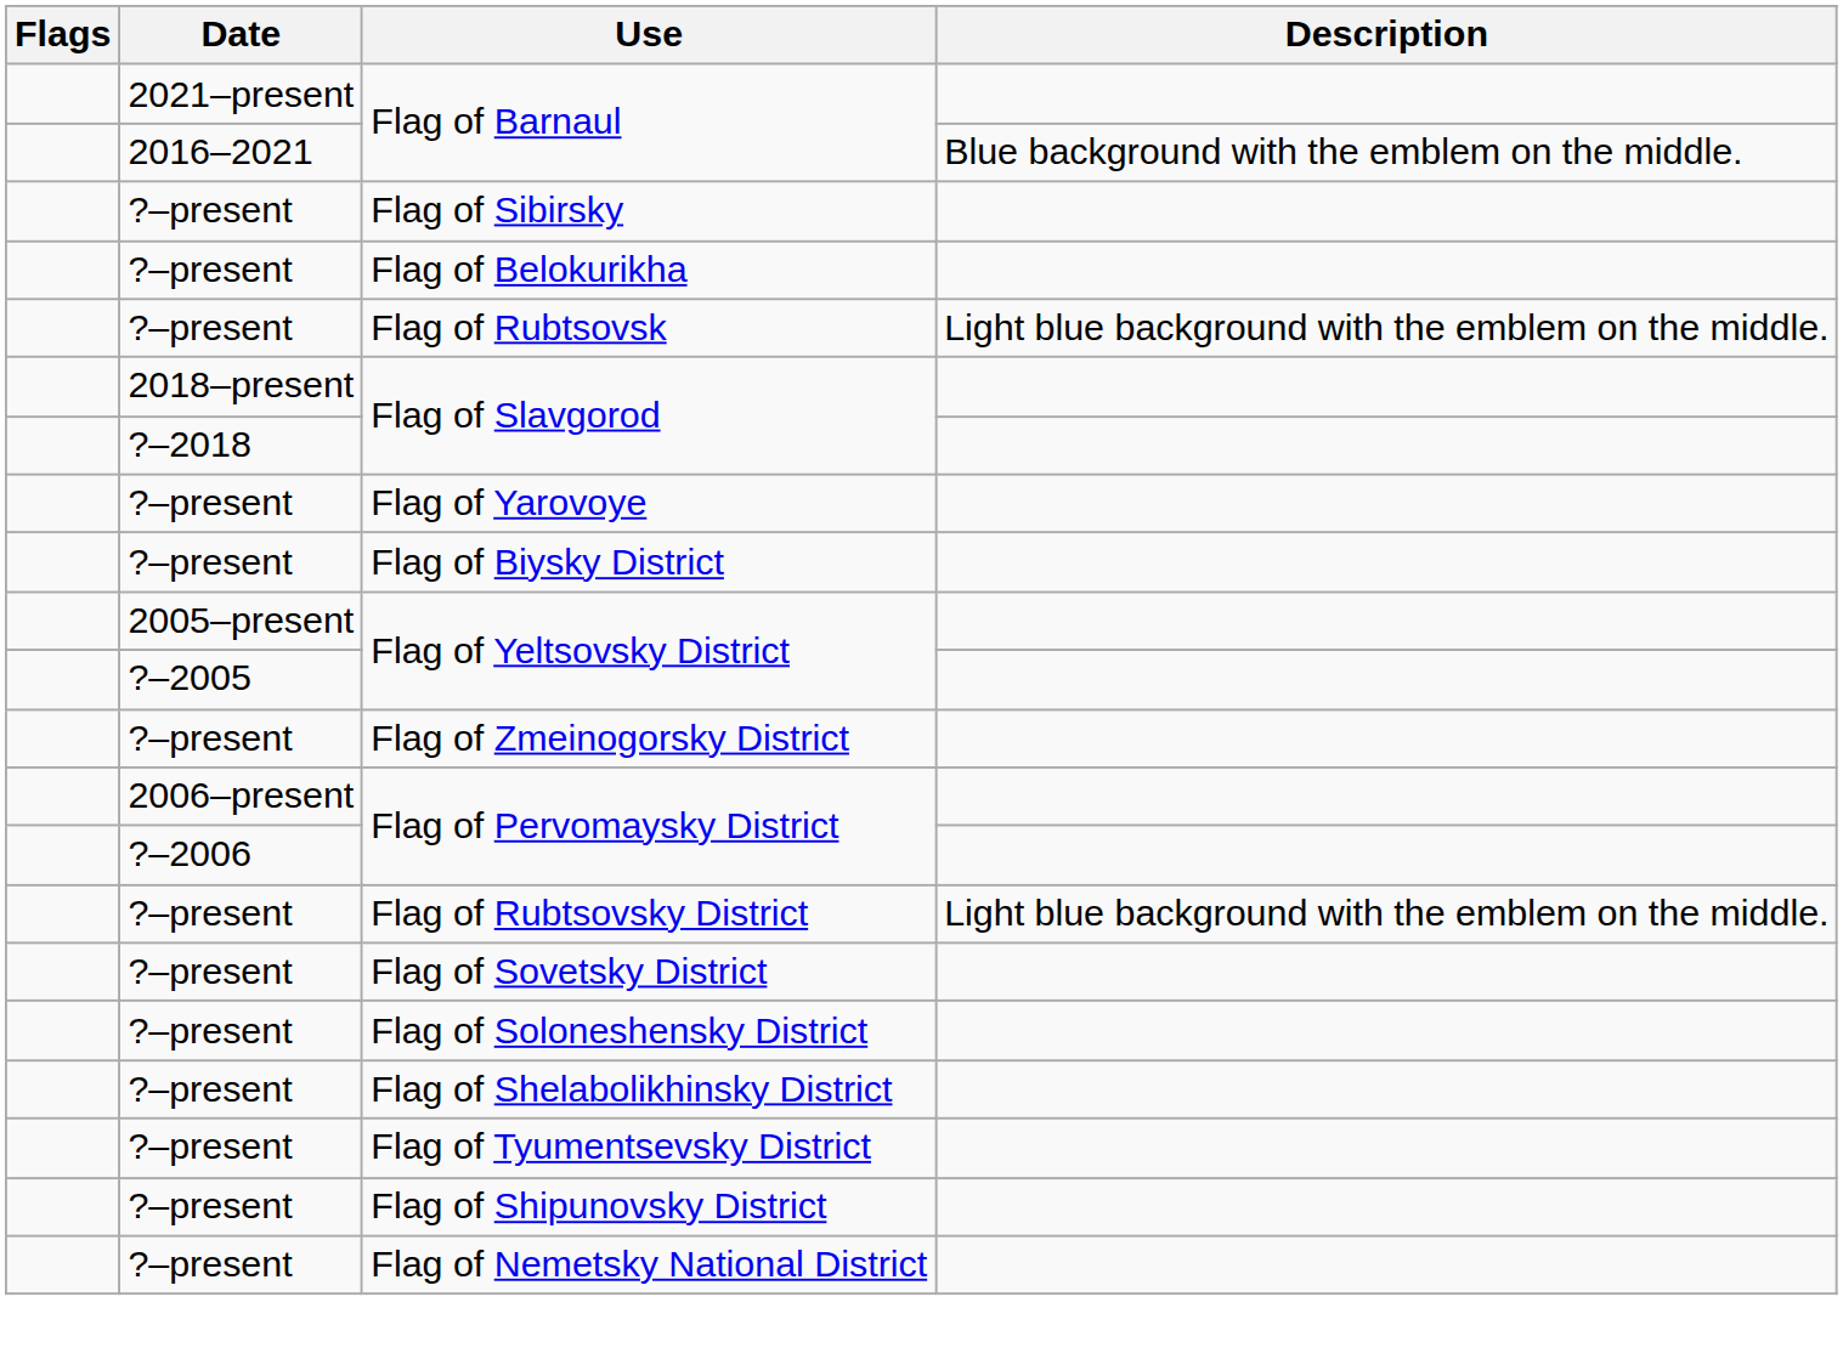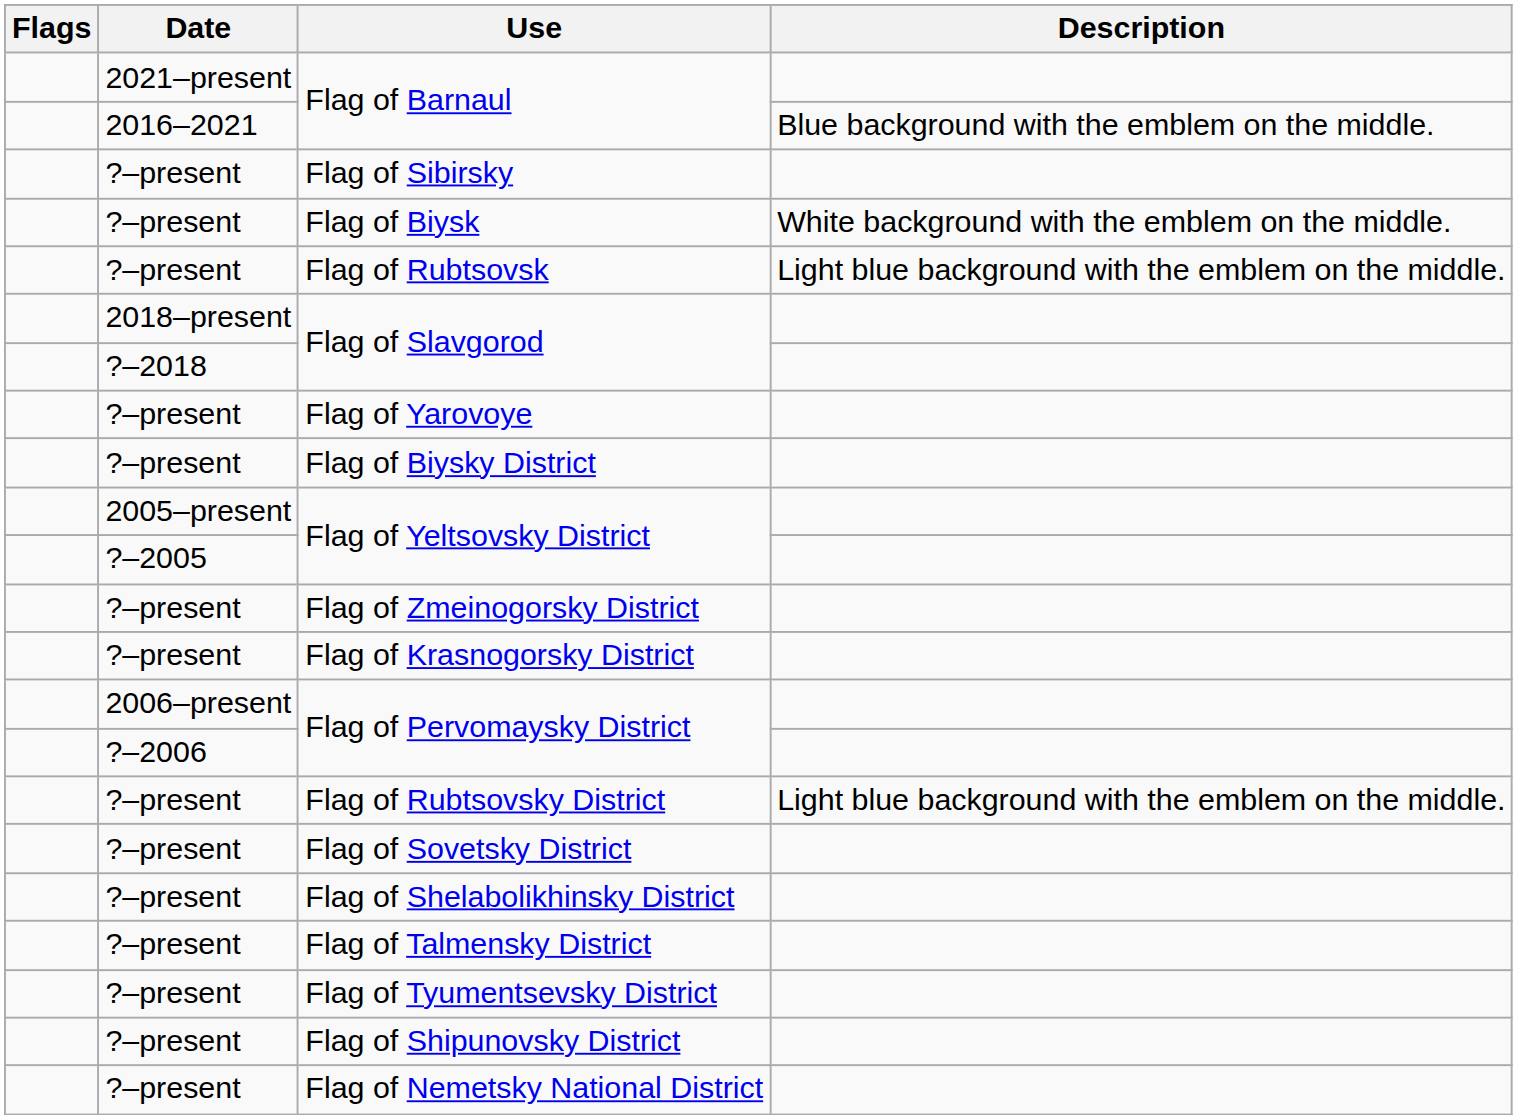- row: ?–present | Flag of Belokurikha
+ row: ?–present | Flag of Biysk | White background with the emblem on the middle.
+ row: ?–present | Flag of Krasnogorsky District
- row: ?–present | Flag of Soloneshensky District
+ row: ?–present | Flag of Talmensky District
